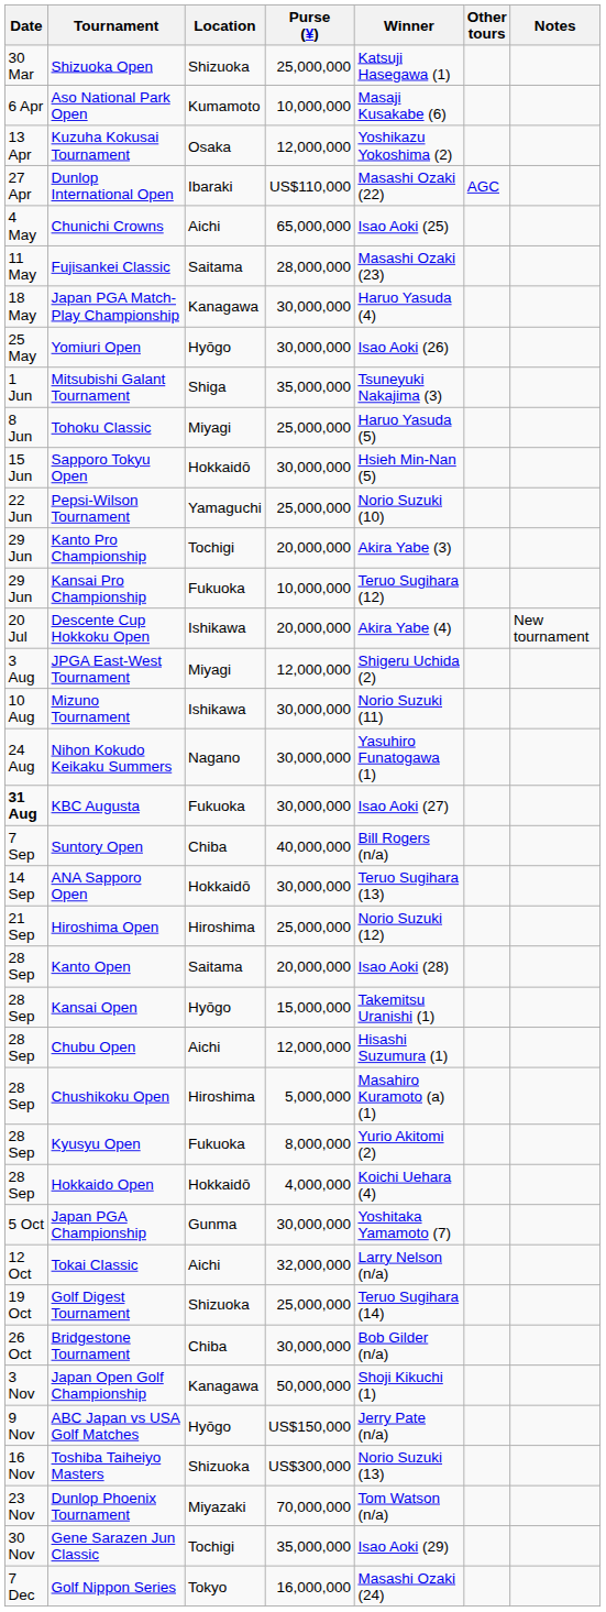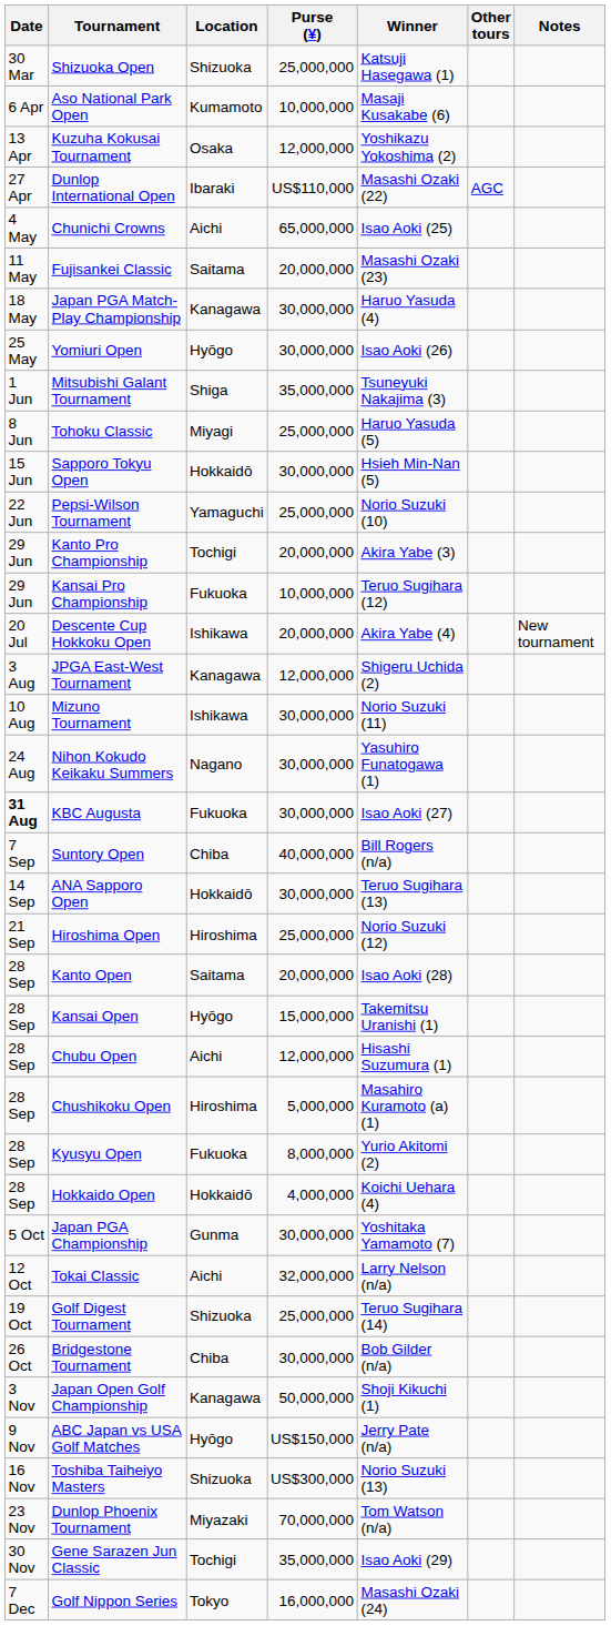Fujisankei Classic | Purse (¥): 28,000,000 -> 20,000,000
JPGA East-West Tournament | Location: Miyagi -> Kanagawa
